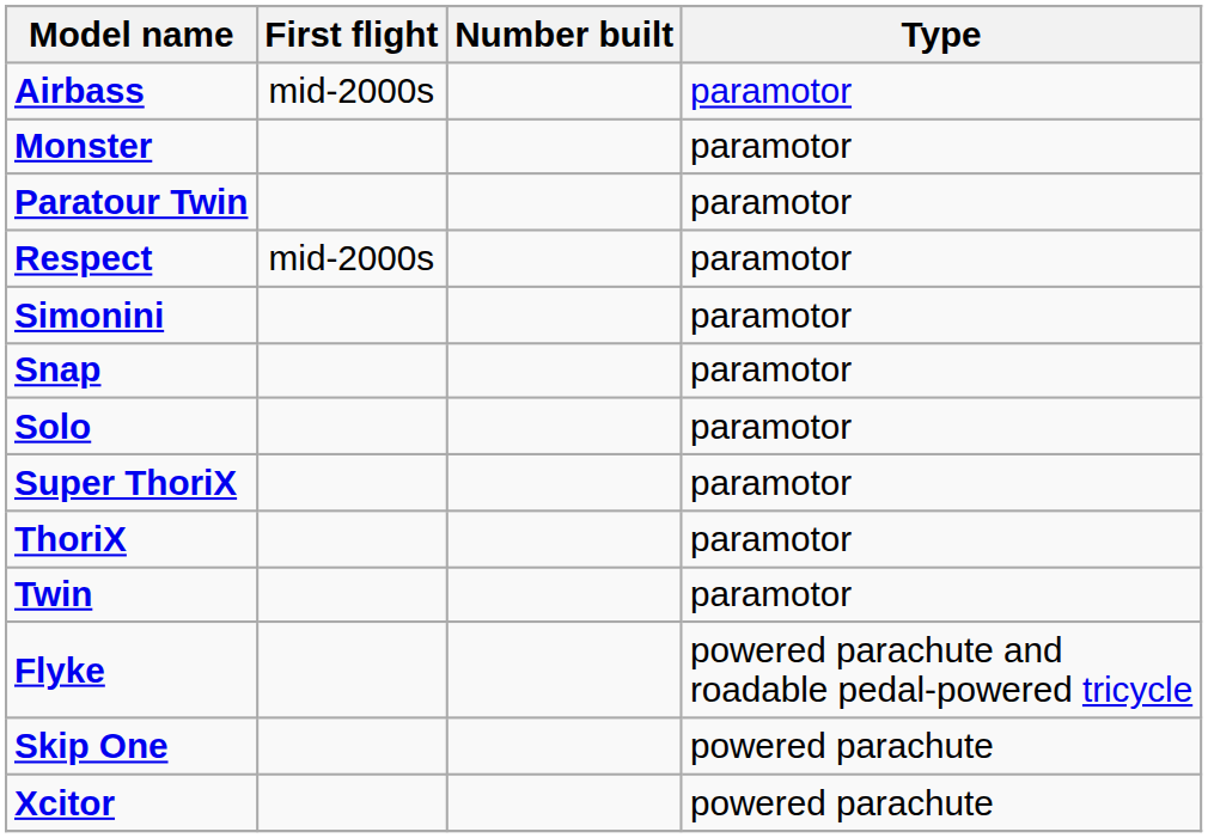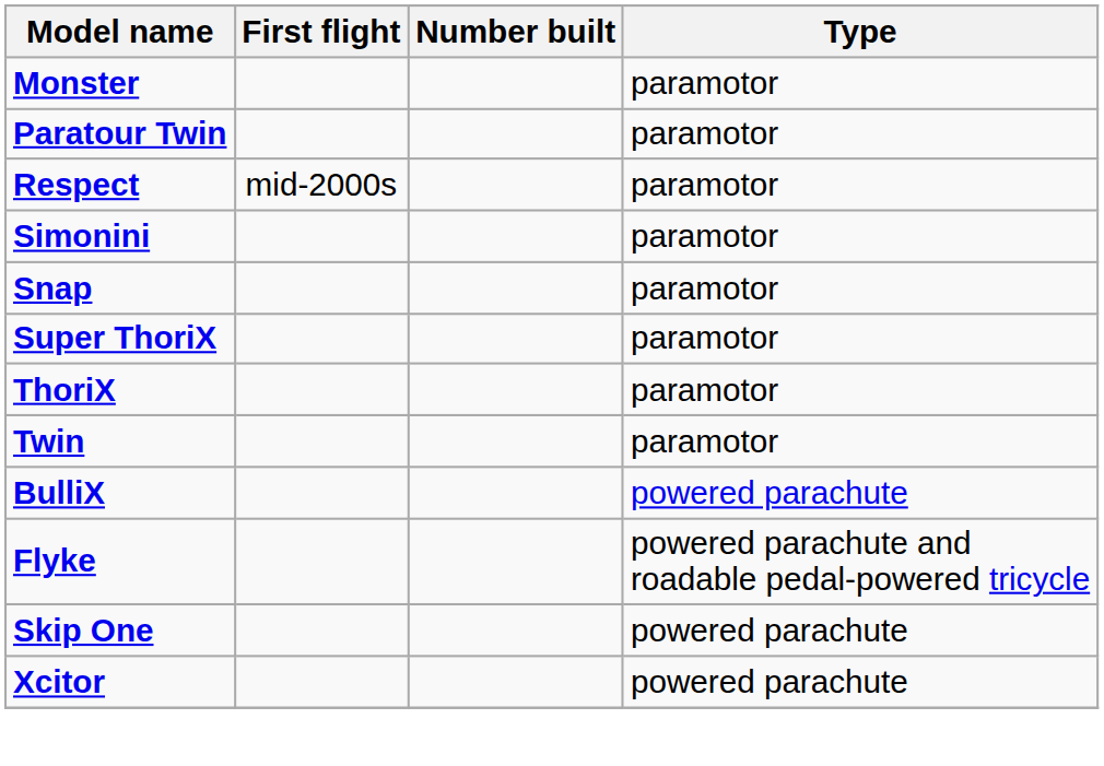- row: Airbass | mid-2000s | paramotor
- row: Solo | paramotor
+ row: BulliX | powered parachute
